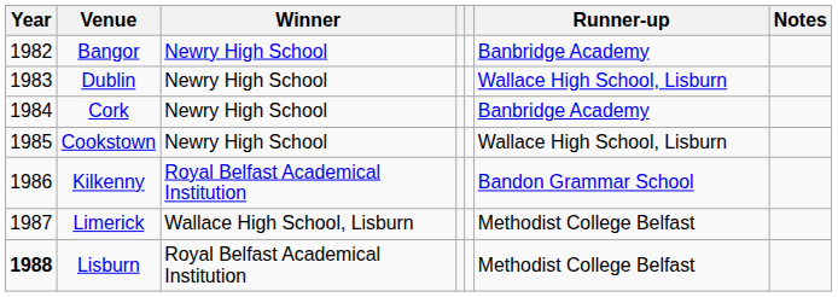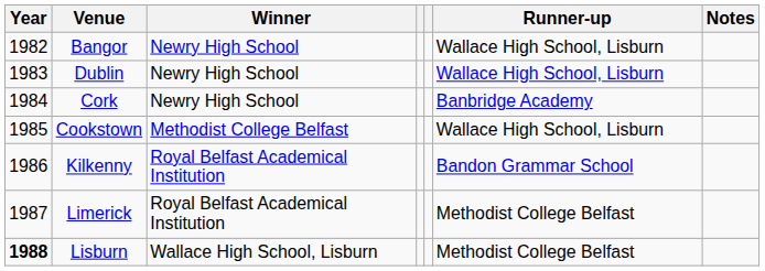Bangor | Runner-up: Banbridge Academy -> Wallace High School, Lisburn
Cookstown | Winner: Newry High School -> Methodist College Belfast
Limerick | Winner: Wallace High School, Lisburn -> Royal Belfast Academical Institution
Lisburn | Winner: Royal Belfast Academical Institution -> Wallace High School, Lisburn
